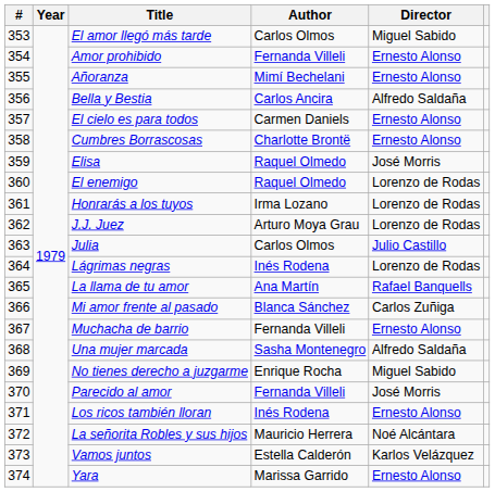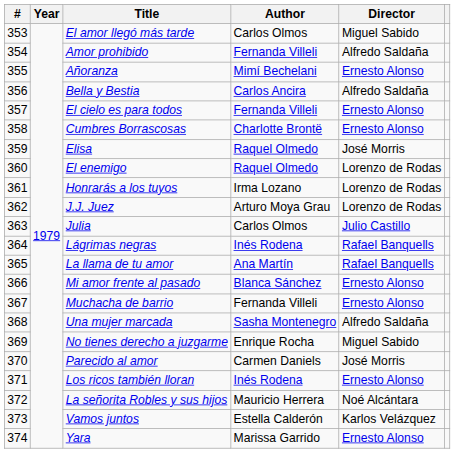Amor prohibido | Director: Ernesto Alonso -> Alfredo Saldaña
El cielo es para todos | Author: Carmen Daniels -> Fernanda Villeli
Lágrimas negras | Director: Lorenzo de Rodas -> Rafael Banquells
Mi amor frente al pasado | Director: Carlos Zuñiga -> Ernesto Alonso
Parecido al amor | Author: Fernanda Villeli -> Carmen Daniels
